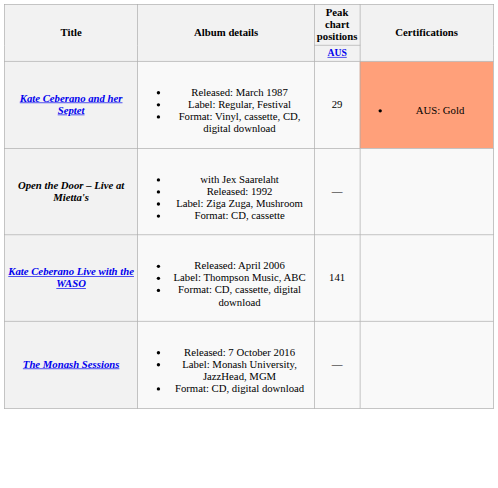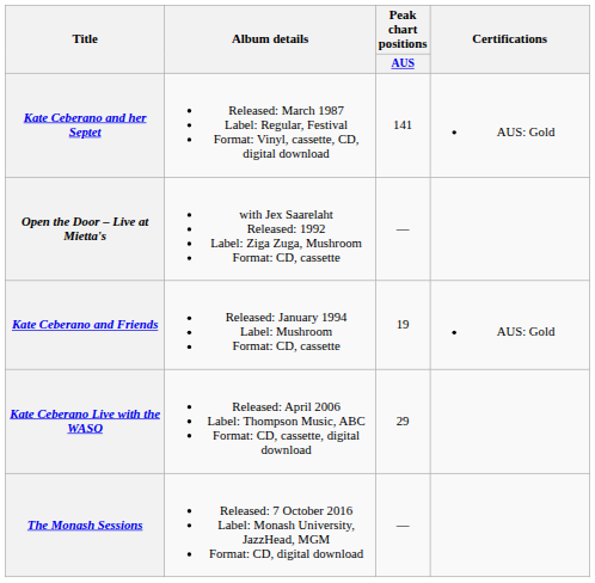Kate Ceberano and her Septet | Peak chart positions / AUS: 29 -> 141
Kate Ceberano and her Septet | Certifications: lightsalmon background -> no background
+ row: Kate Ceberano and Friends | Released: January 1994 Label: Mushroom Format: CD, cassette | 19 | AUS: Gold
Kate Ceberano Live with the WASO | Peak chart positions / AUS: 141 -> 29
